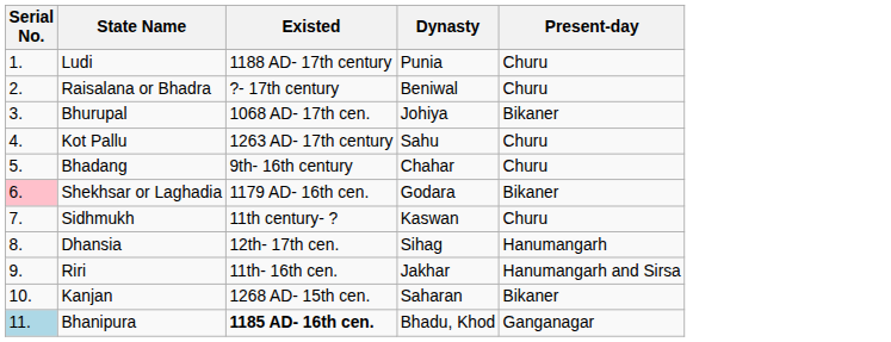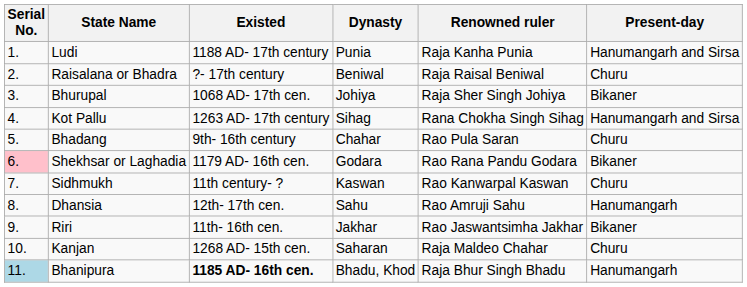+ column: Renowned ruler | Raja Kanha Punia | Raja Raisal Beniwal | Raja Sher Singh Johiya | Rana Chokha Singh Sihag | Rao Pula Saran | Rao Rana Pandu Godara | Rao Kanwarpal Kaswan | Rao Amruji Sahu | Rao Jaswantsimha Jakhar | Raja Maldeo Chahar | Raja Bhur Singh Bhadu
Ludi | Present-day: Churu -> Hanumangarh and Sirsa
Kot Pallu | Dynasty: Sahu -> Sihag
Kot Pallu | Present-day: Churu -> Hanumangarh and Sirsa
Dhansia | Dynasty: Sihag -> Sahu
Riri | Present-day: Hanumangarh and Sirsa -> Bikaner
Kanjan | Present-day: Bikaner -> Churu
Bhanipura | Present-day: Ganganagar -> Hanumangarh
